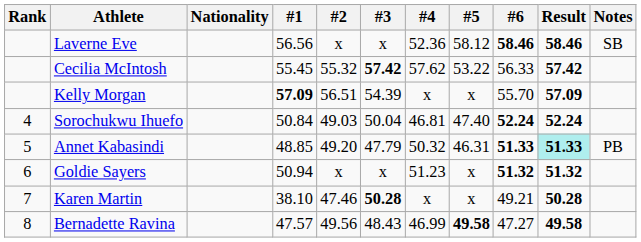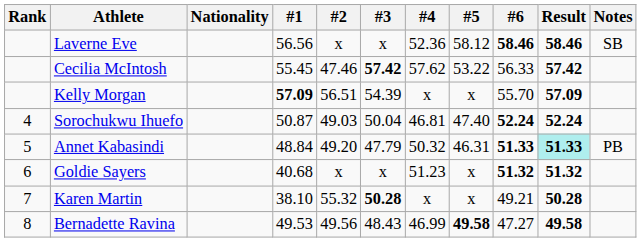Cecilia McIntosh | #2: 55.32 -> 47.46
Sorochukwu Ihuefo | #1: 50.84 -> 50.87
Annet Kabasindi | #1: 48.85 -> 48.84
Goldie Sayers | #1: 50.94 -> 40.68
Karen Martin | #2: 47.46 -> 55.32
Bernadette Ravina | #1: 47.57 -> 49.53
